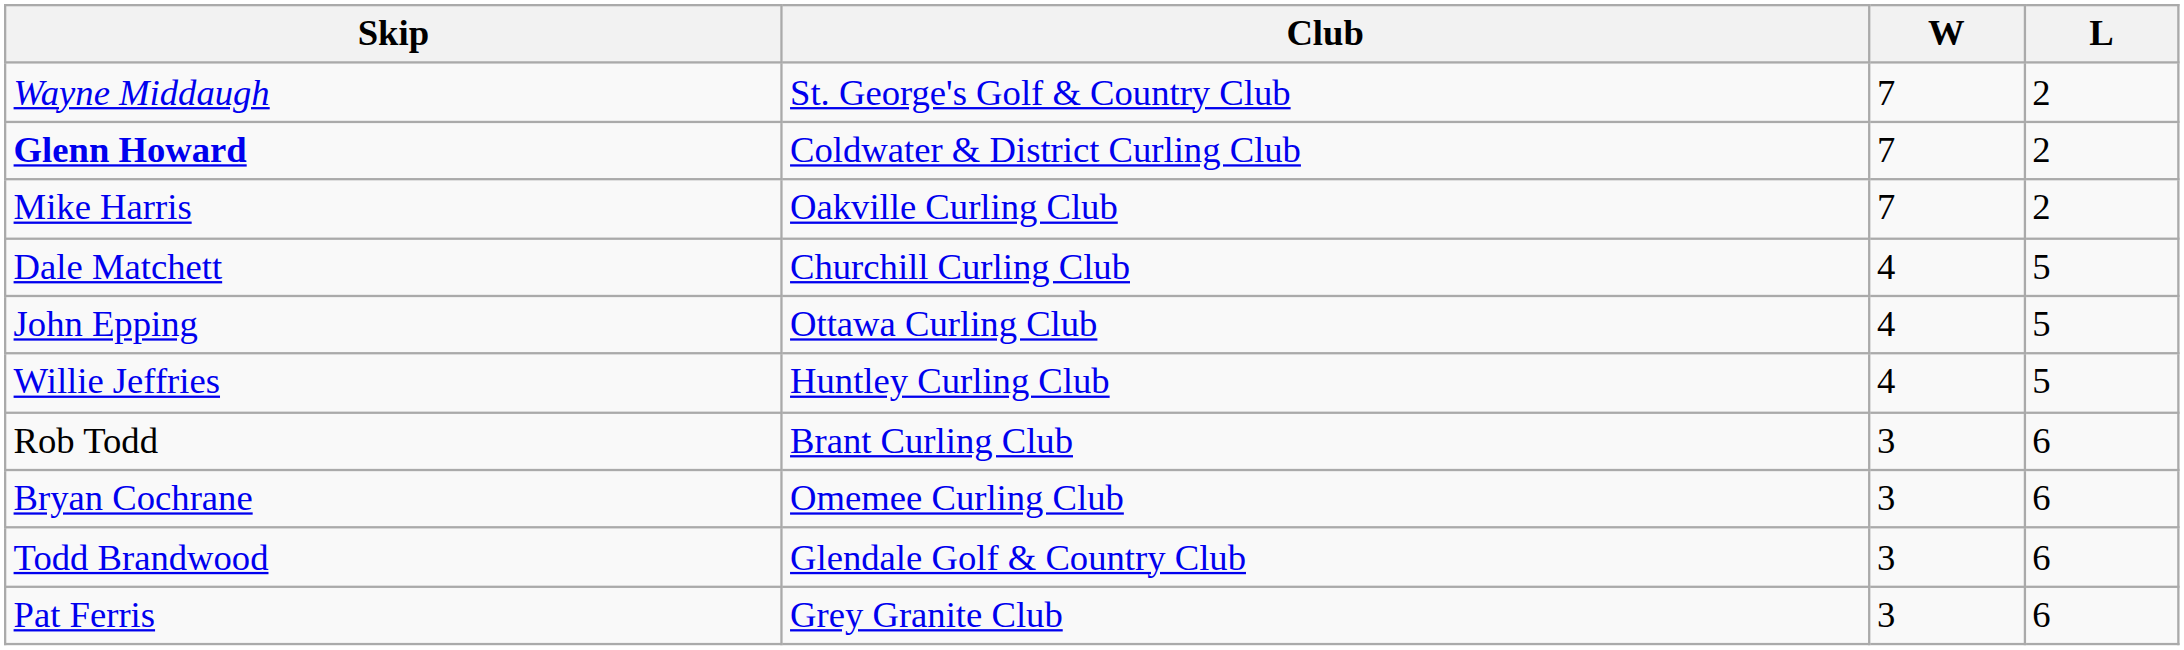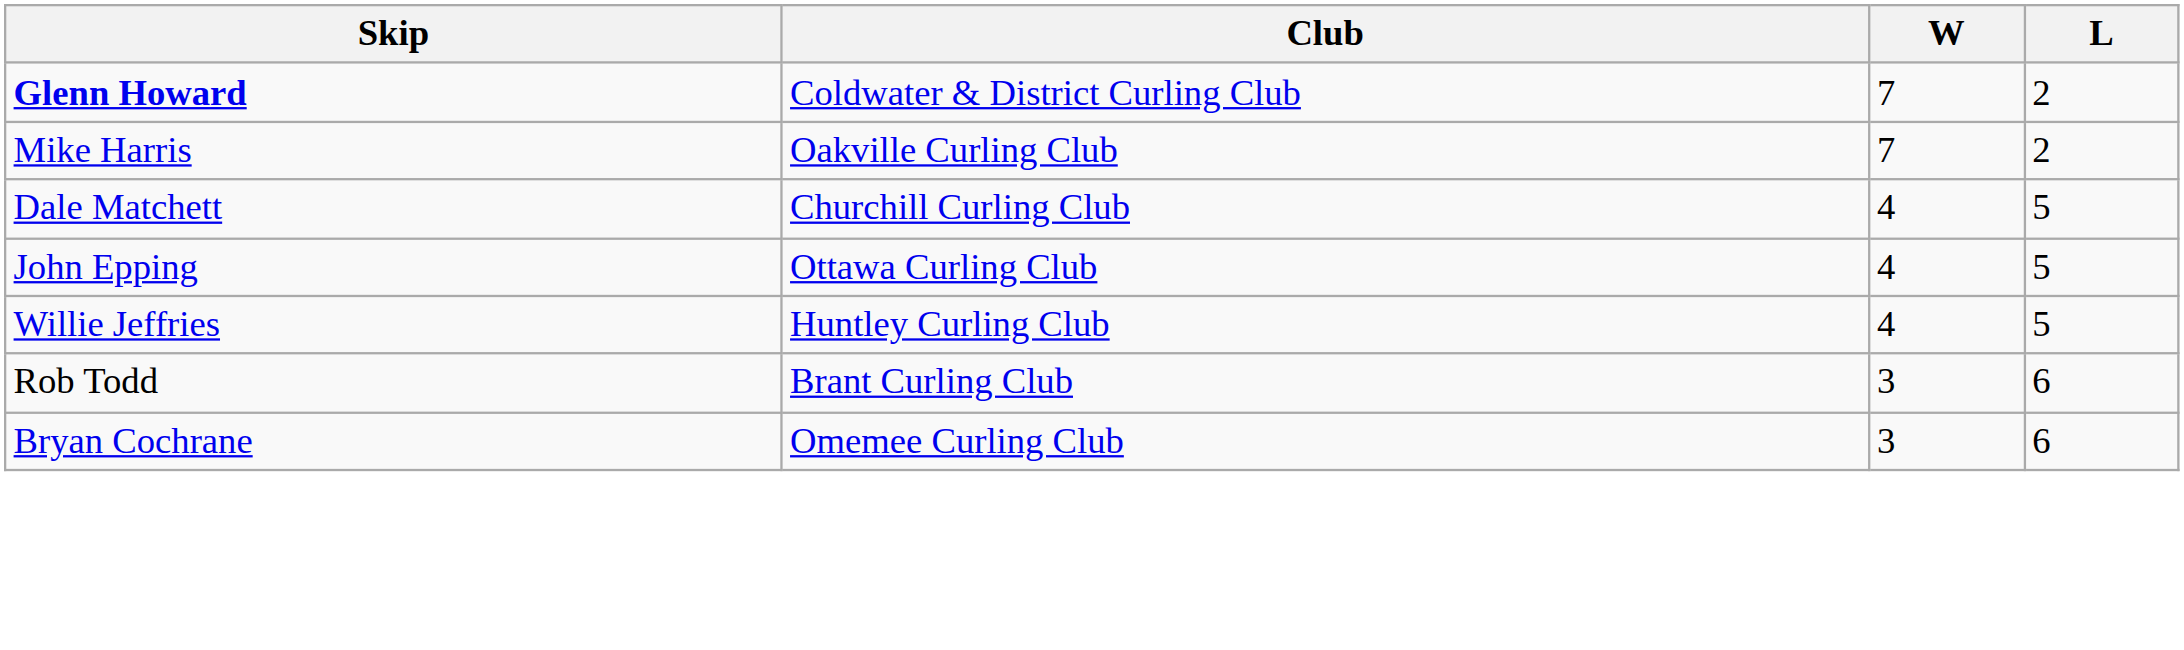- row: Wayne Middaugh | St. George's Golf & Country Club | 7 | 2
- row: Todd Brandwood | Glendale Golf & Country Club | 3 | 6
- row: Pat Ferris | Grey Granite Club | 3 | 6
